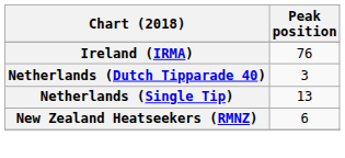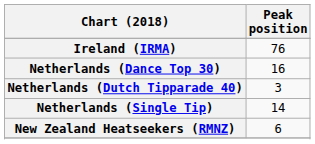+ row: Netherlands (Dance Top 30) | 16
Netherlands (Single Tip) | Peak position: 13 -> 14
